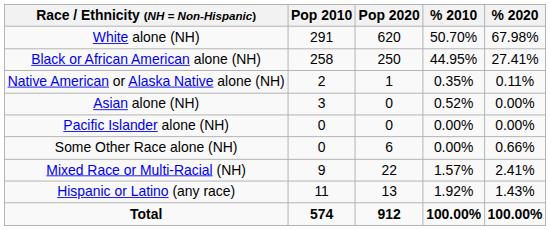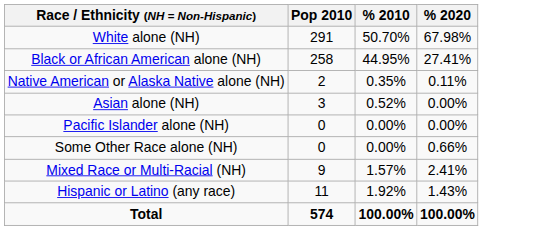- column: Pop 2020 | 620 | 250 | 1 | 0 | 0 | 6 | 22 | 13 | 912
